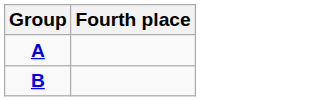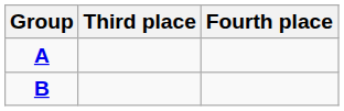+ column: Third place
